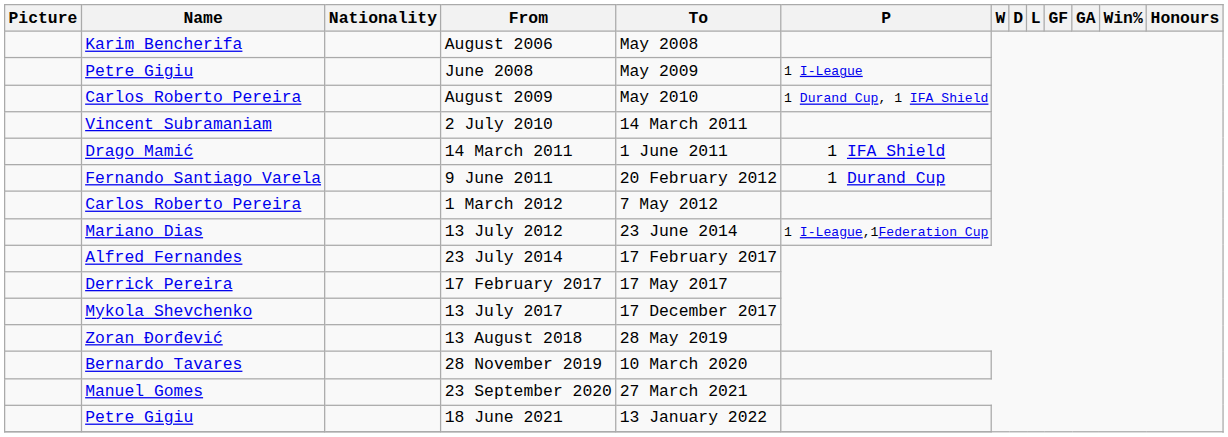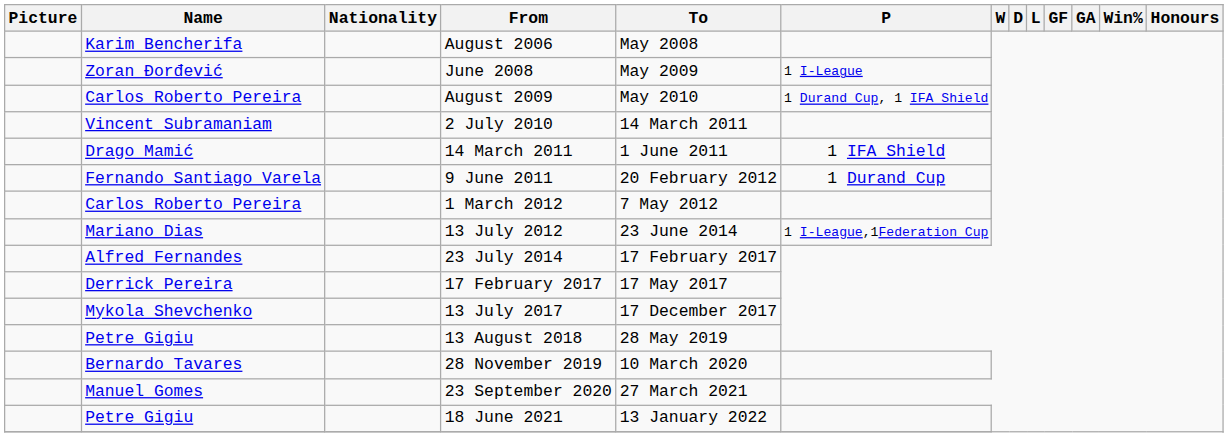June 2008 | Name: Petre Gigiu -> Zoran Đorđević
13 August 2018 | Name: Zoran Đorđević -> Petre Gigiu
